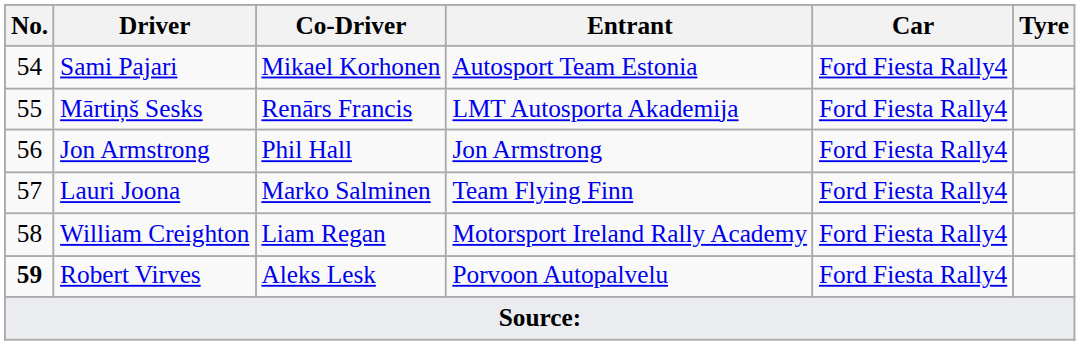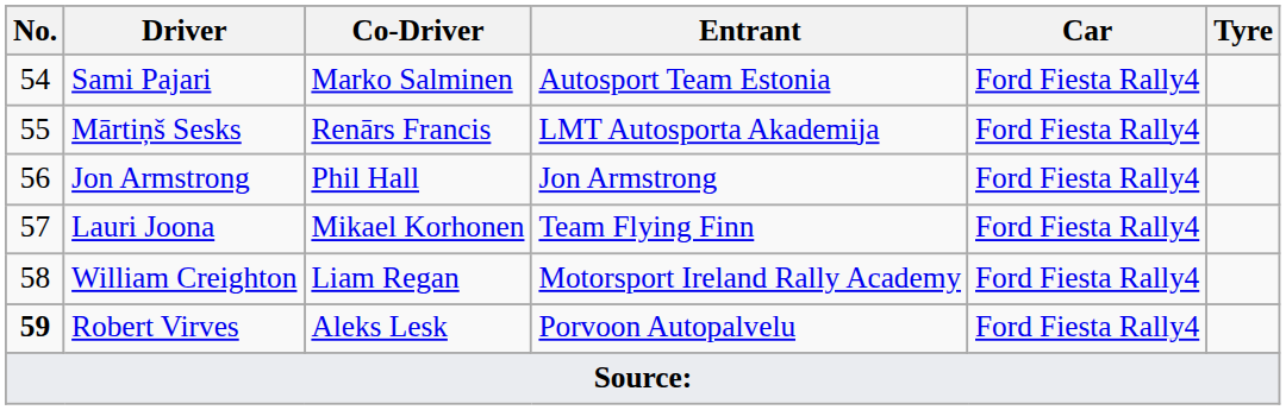Sami Pajari | Co-Driver: Mikael Korhonen -> Marko Salminen
Lauri Joona | Co-Driver: Marko Salminen -> Mikael Korhonen
